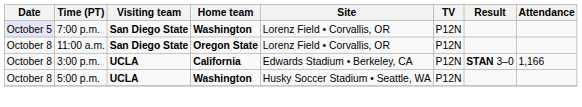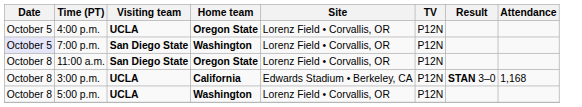+ row: October 5 | 4:00 p.m. | UCLA | Oregon State | Lorenz Field • Corvallis, OR | P12N
3:00 p.m. | Attendance: 1,166 -> 1,168
5:00 p.m. | Site: Husky Soccer Stadium • Seattle, WA -> Lorenz Field • Corvallis, OR
